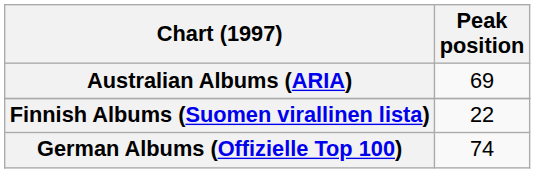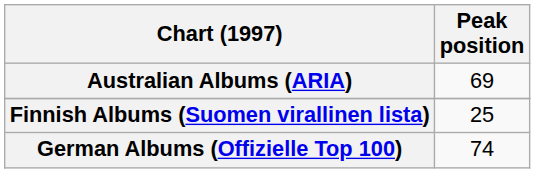Finnish Albums (Suomen virallinen lista) | Peak position: 22 -> 25
